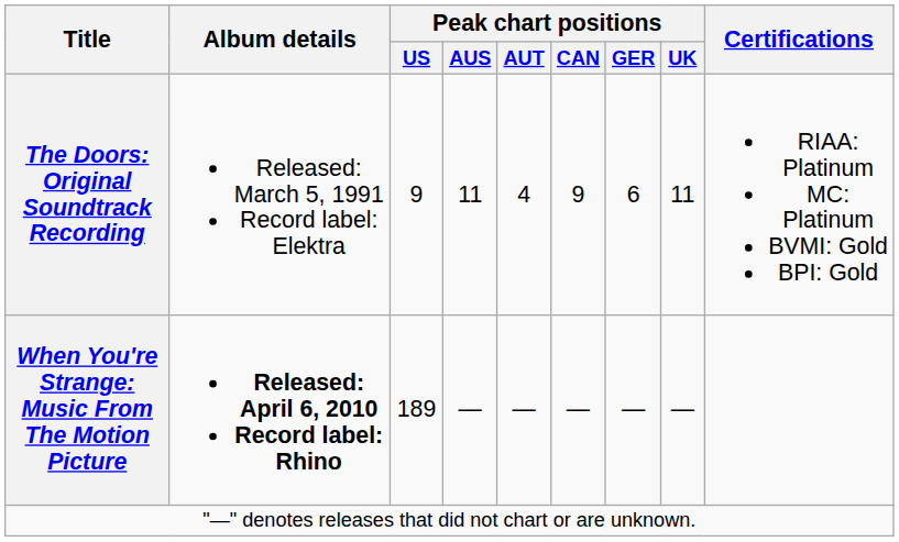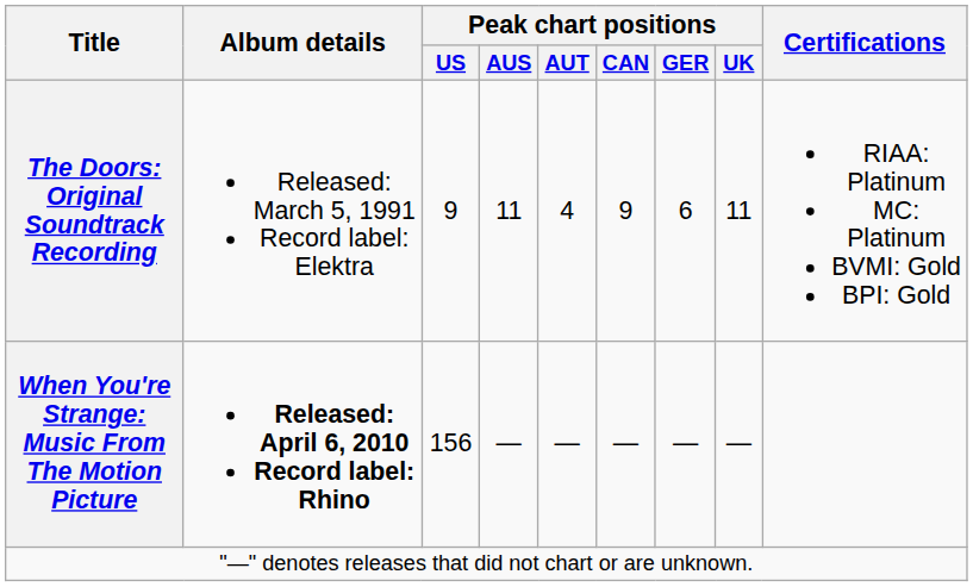When You're Strange: Music From The Motion Picture | Peak chart positions / US: 189 -> 156
